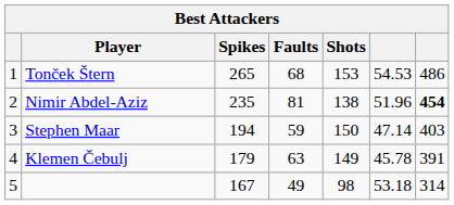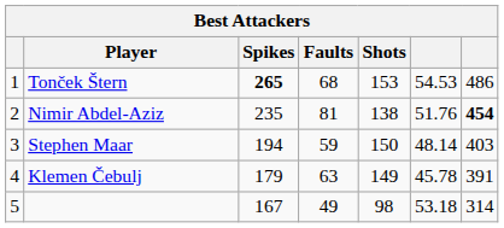Tonček Štern | Spikes: normal -> bold
Nimir Abdel-Aziz | column 6: 51.96 -> 51.76
Stephen Maar | column 6: 47.14 -> 48.14
